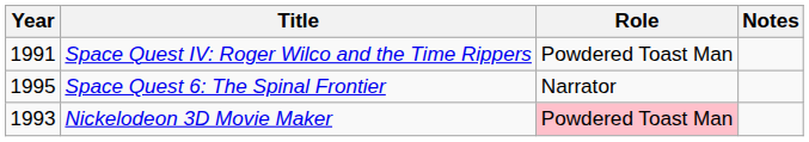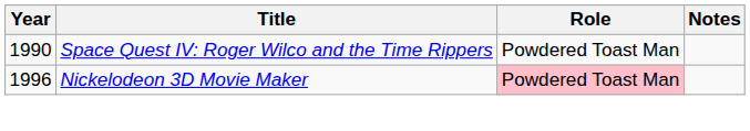Space Quest IV: Roger Wilco and the Time Rippers | Year: 1991 -> 1990
- row: 1995 | Space Quest 6: The Spinal Frontier | Narrator
Nickelodeon 3D Movie Maker | Year: 1993 -> 1996
